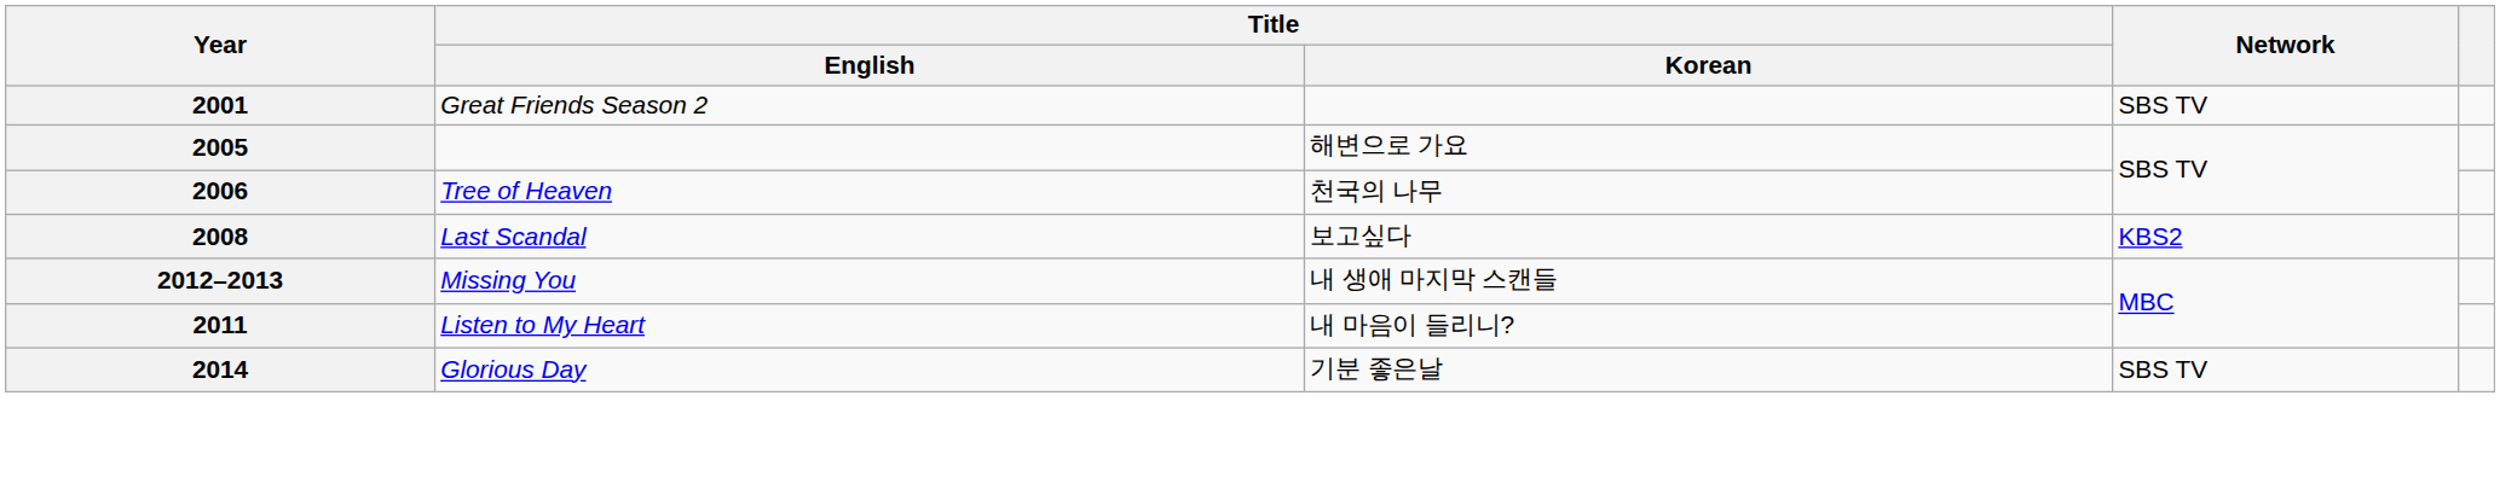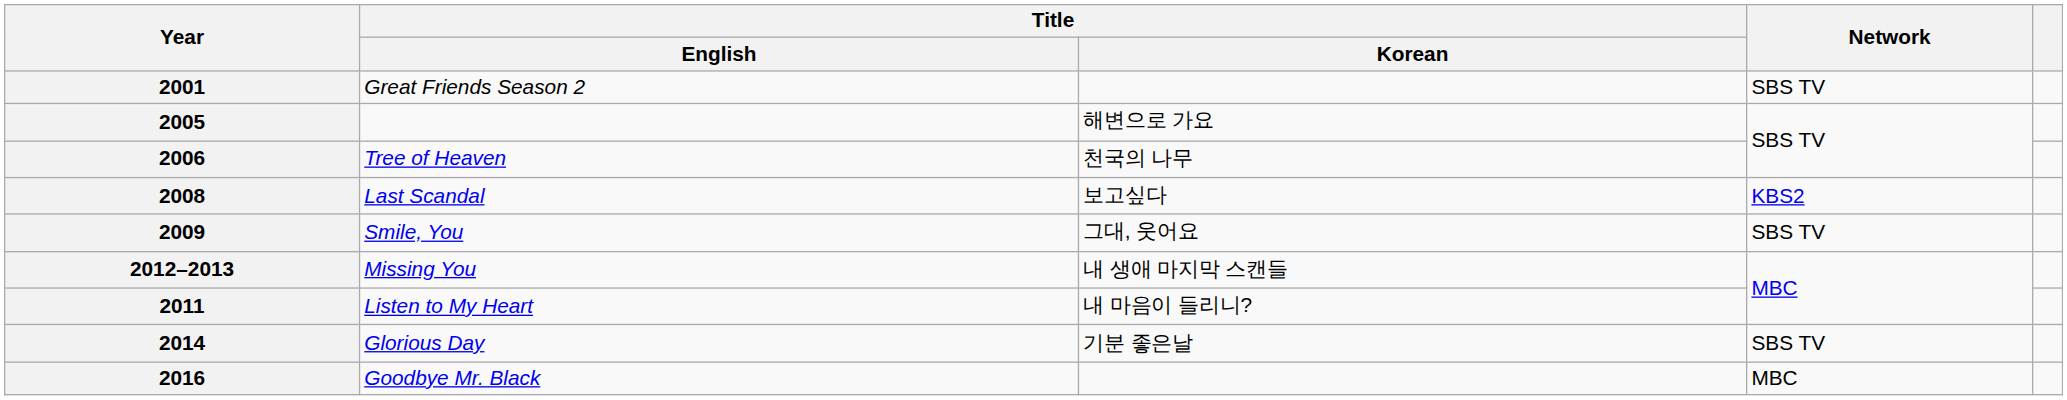+ row: 2009 | Smile, You | 그대, 웃어요 | SBS TV
+ row: 2016 | Goodbye Mr. Black | MBC
